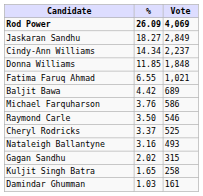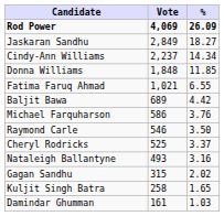columns swapped: Vote <-> %
